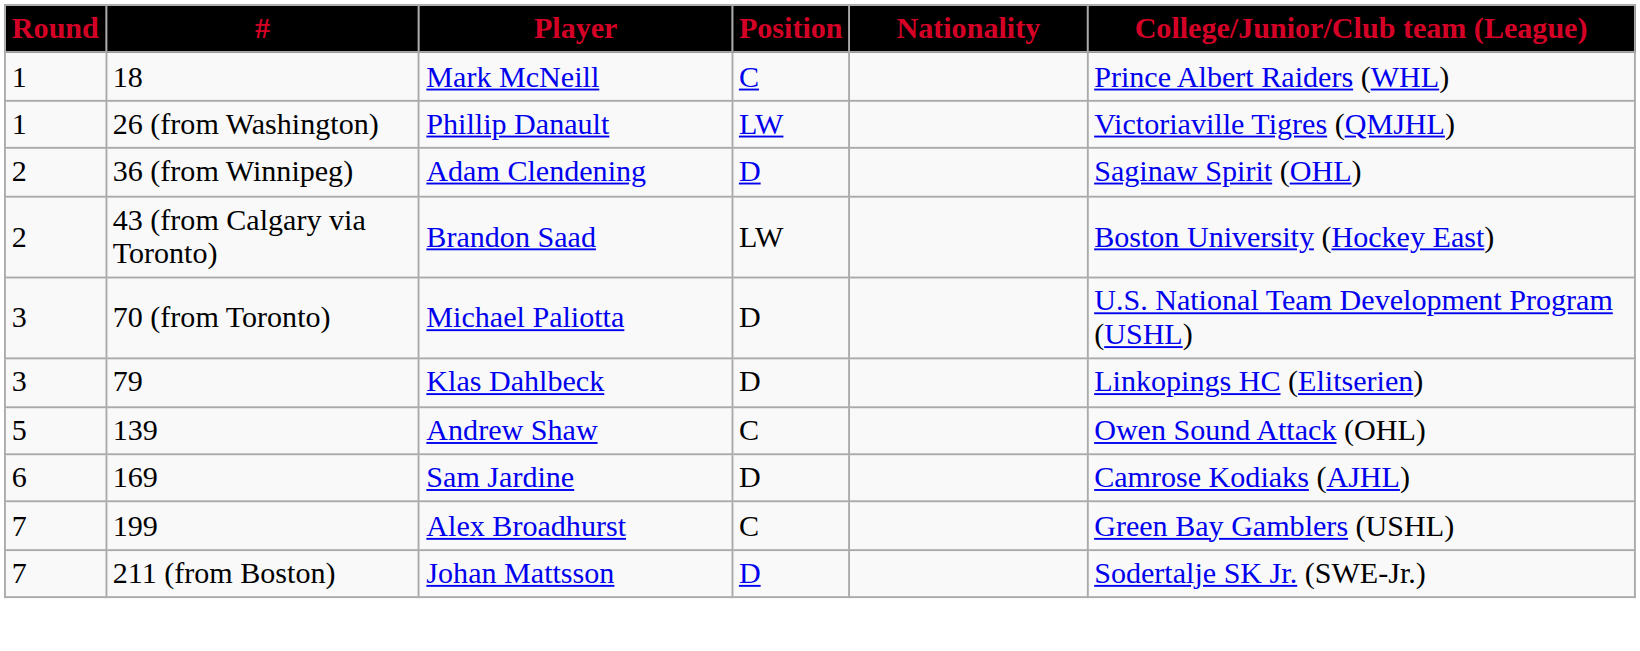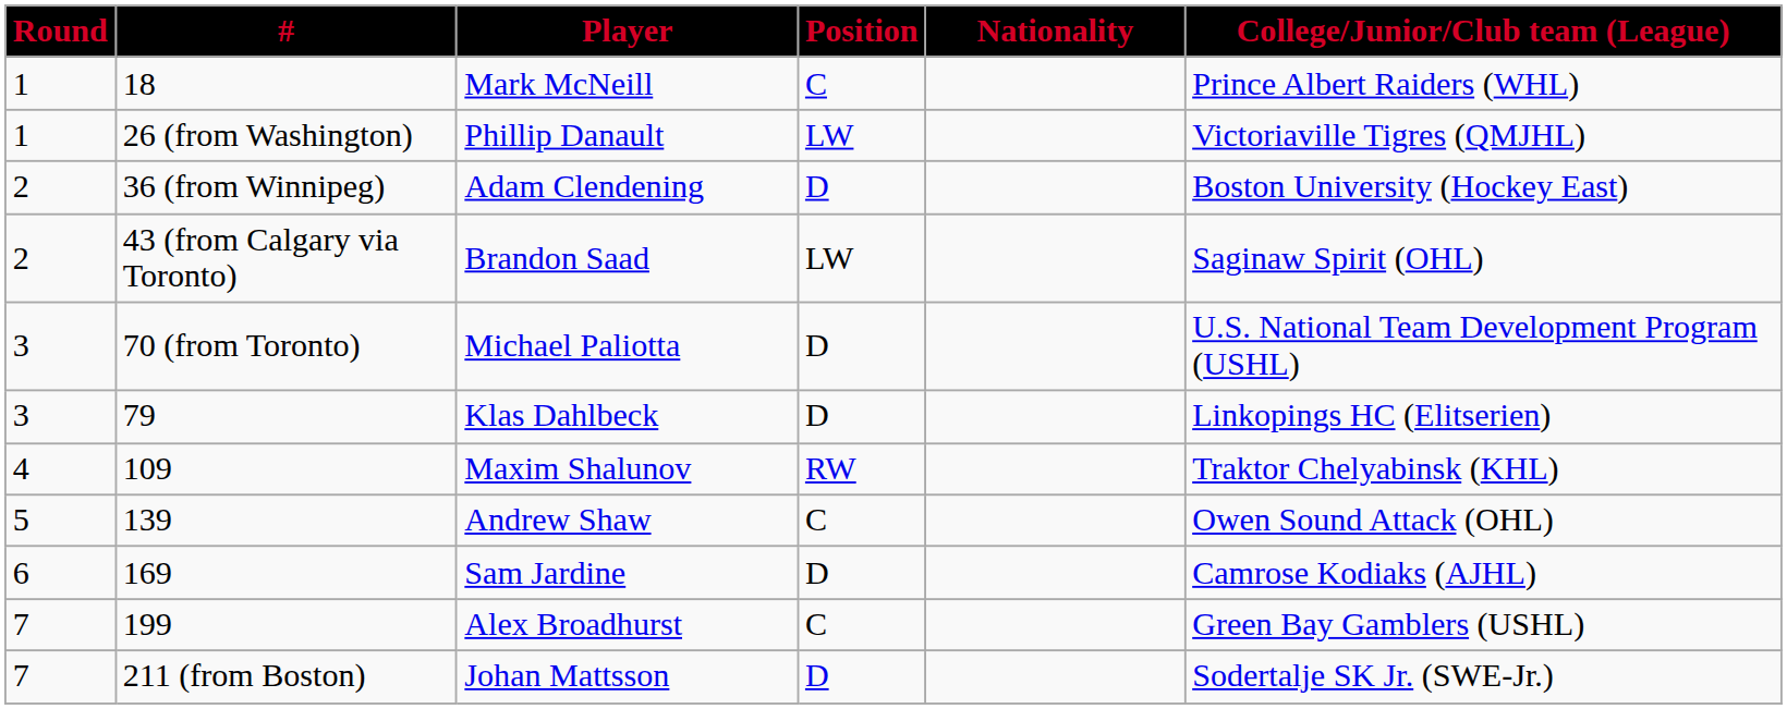Adam Clendening | College/Junior/Club team (League): Saginaw Spirit (OHL) -> Boston University (Hockey East)
Brandon Saad | College/Junior/Club team (League): Boston University (Hockey East) -> Saginaw Spirit (OHL)
+ row: 4 | 109 | Maxim Shalunov | RW | Traktor Chelyabinsk (KHL)
